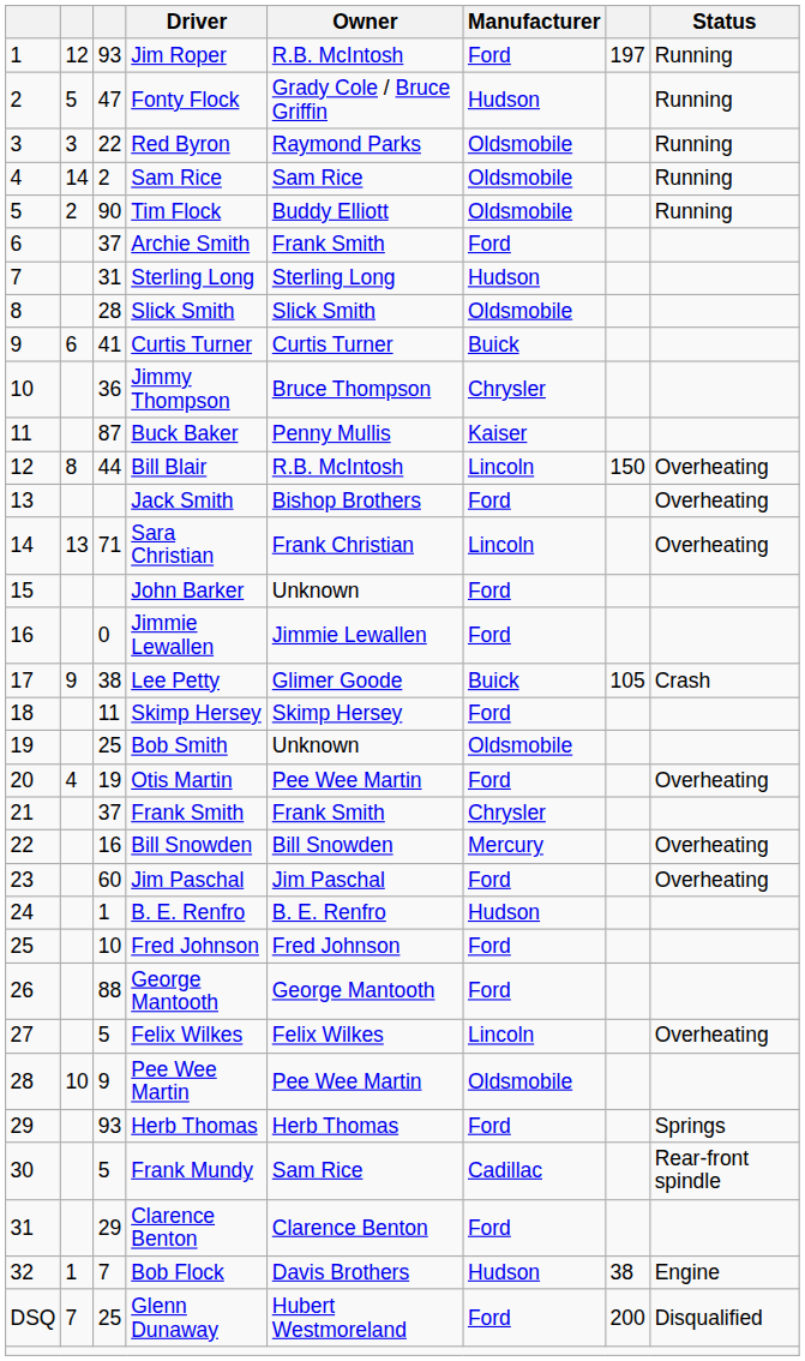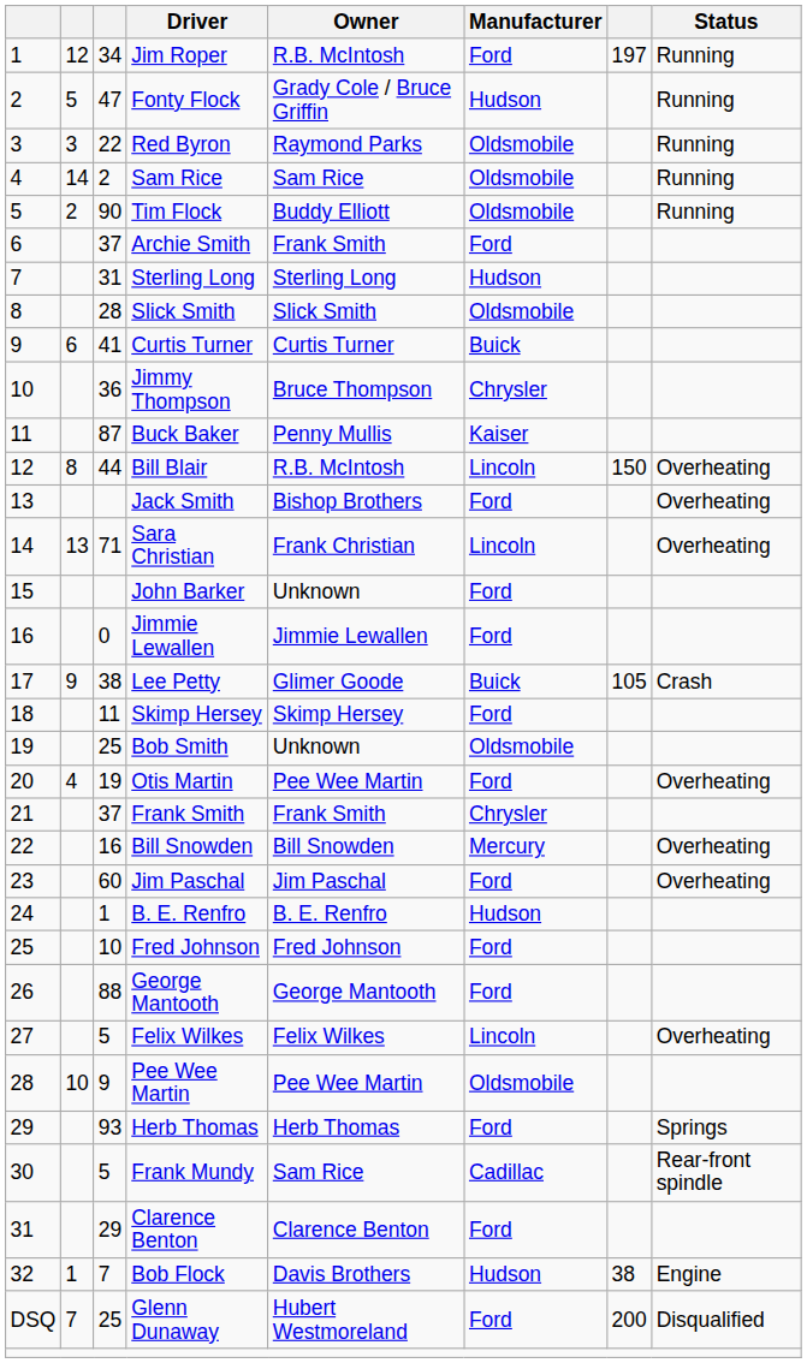Jim Roper | column 3: 93 -> 34
